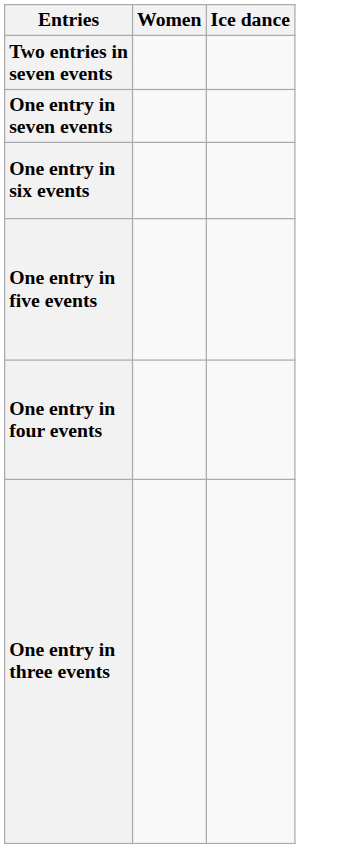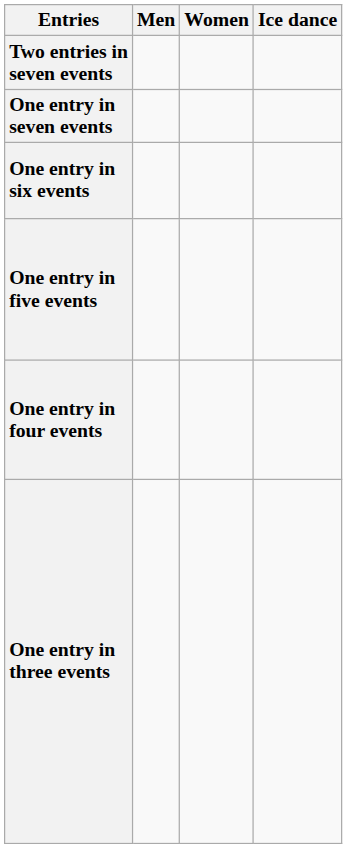+ column: Men
